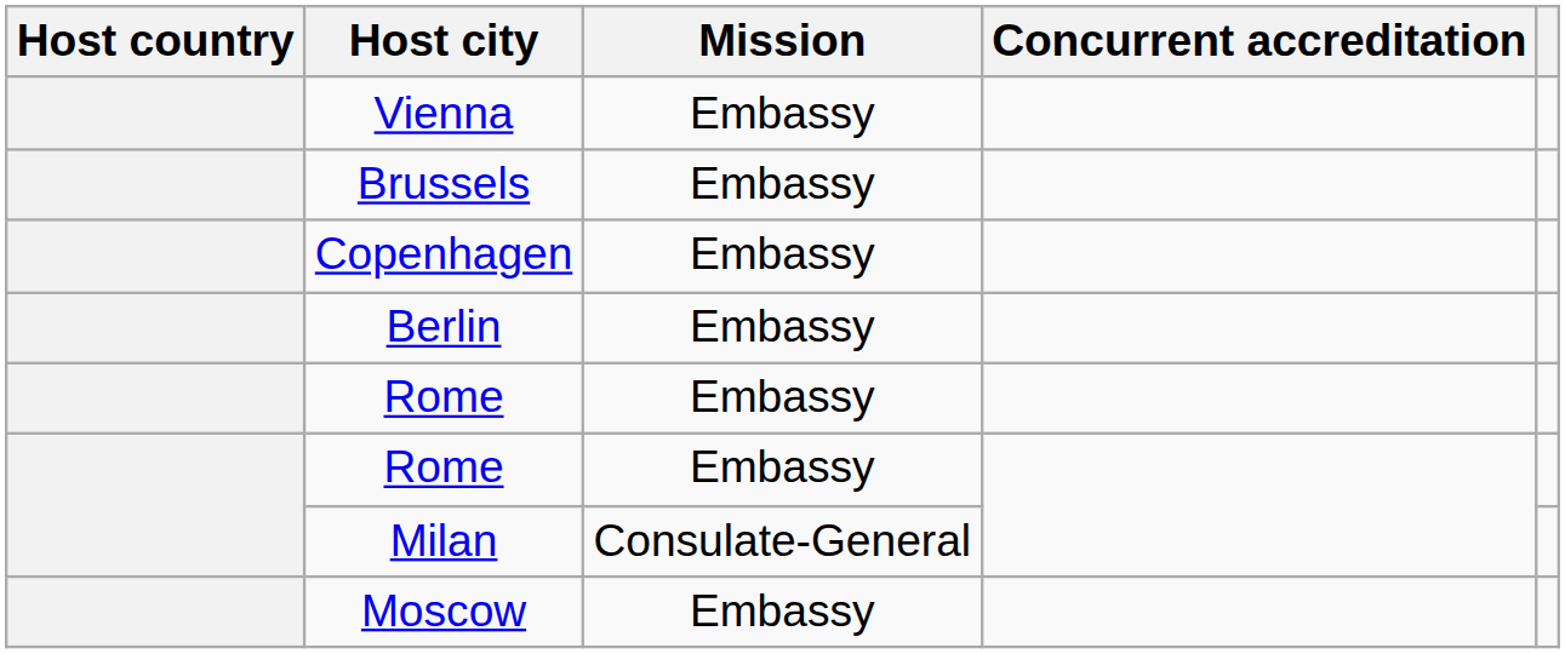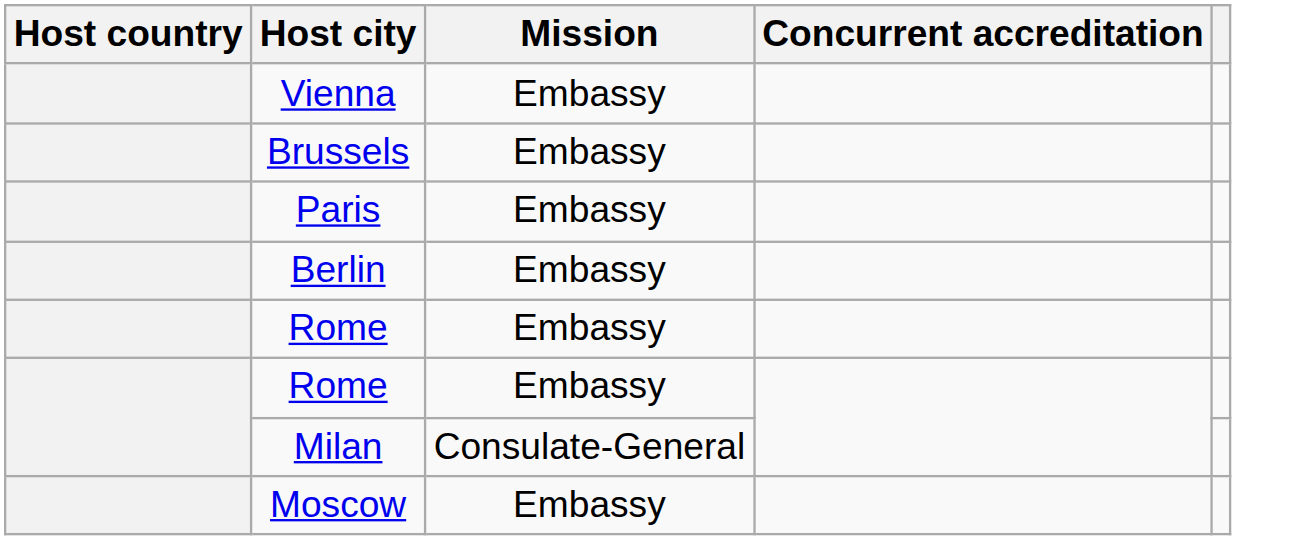- row: Copenhagen | Embassy
+ row: Paris | Embassy
